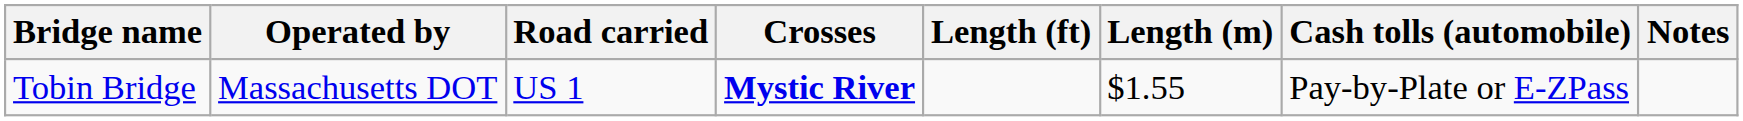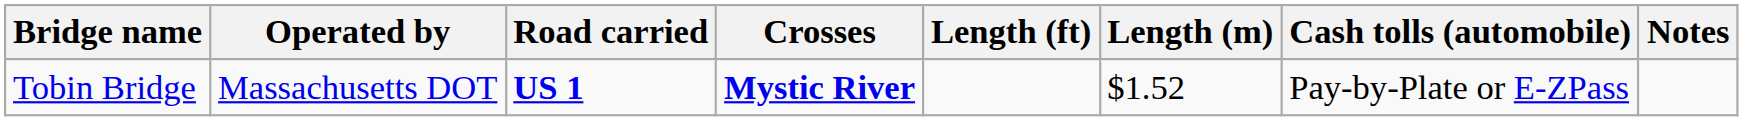Tobin Bridge | Road carried: normal -> bold
Tobin Bridge | Length (m): $1.55 -> $1.52
